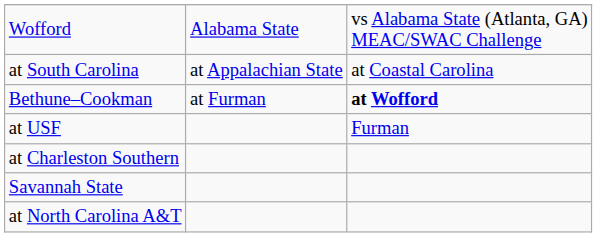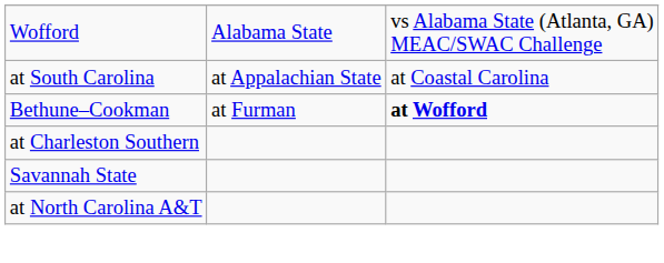- row: at USF | Furman
